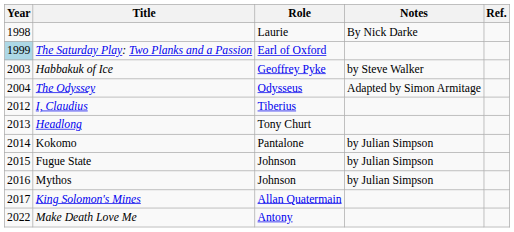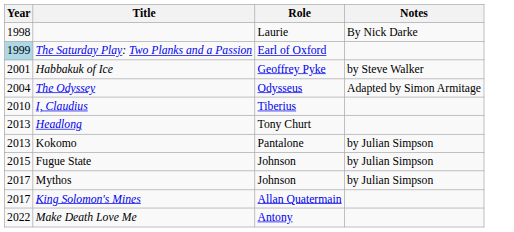- column: Ref.
Habbakuk of Ice | Year: 2003 -> 2001
I, Claudius | Year: 2012 -> 2010
Kokomo | Year: 2014 -> 2013
Mythos | Year: 2016 -> 2017
